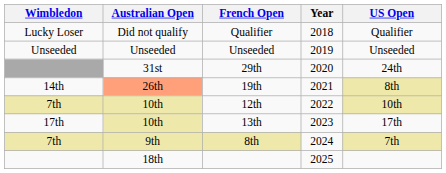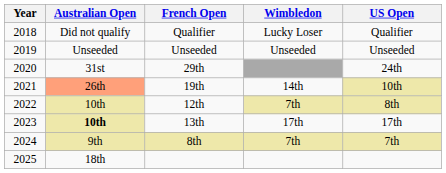columns swapped: Year <-> Wimbledon
19th | US Open: 8th -> 10th
12th | US Open: 10th -> 8th
13th | Australian Open: normal -> bold
